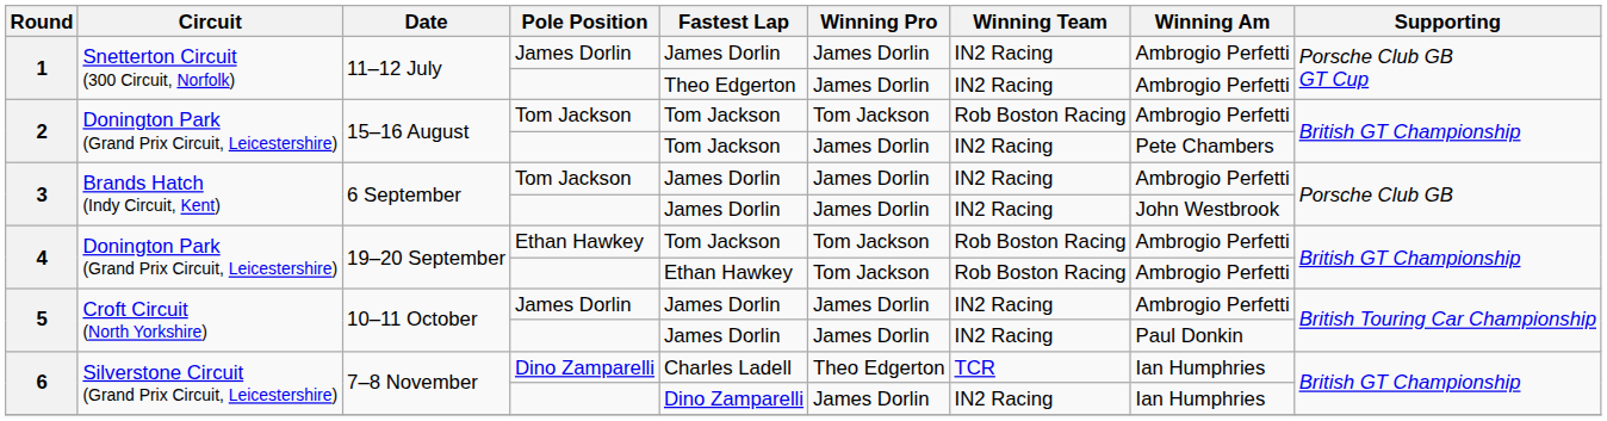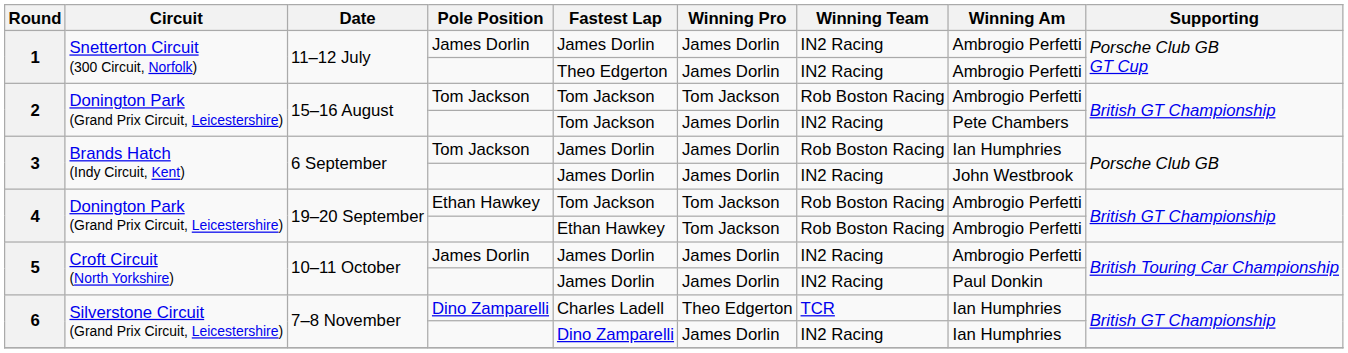3 / Tom Jackson | Winning Team: IN2 Racing -> Rob Boston Racing
3 / Tom Jackson | Winning Am: Ambrogio Perfetti -> Ian Humphries
